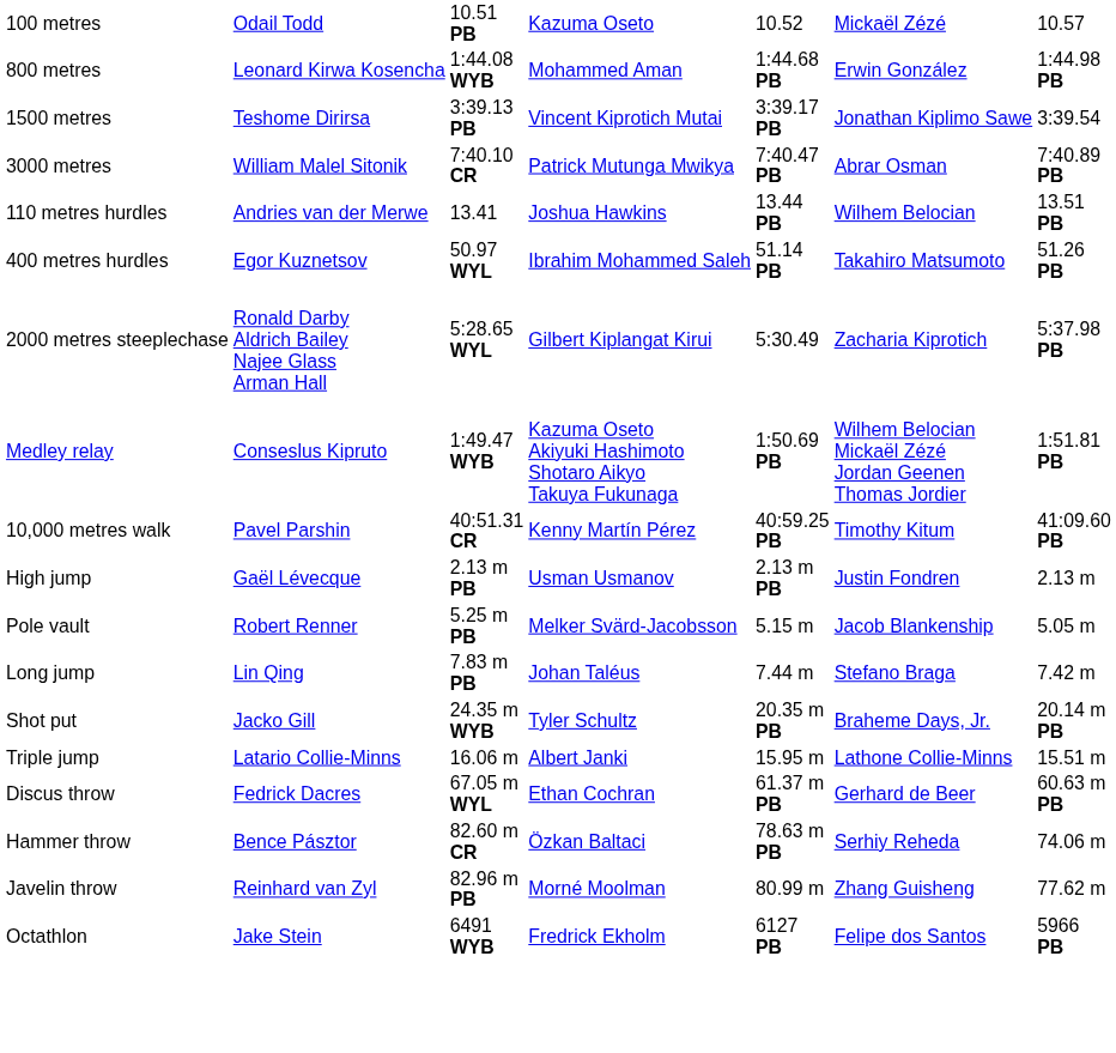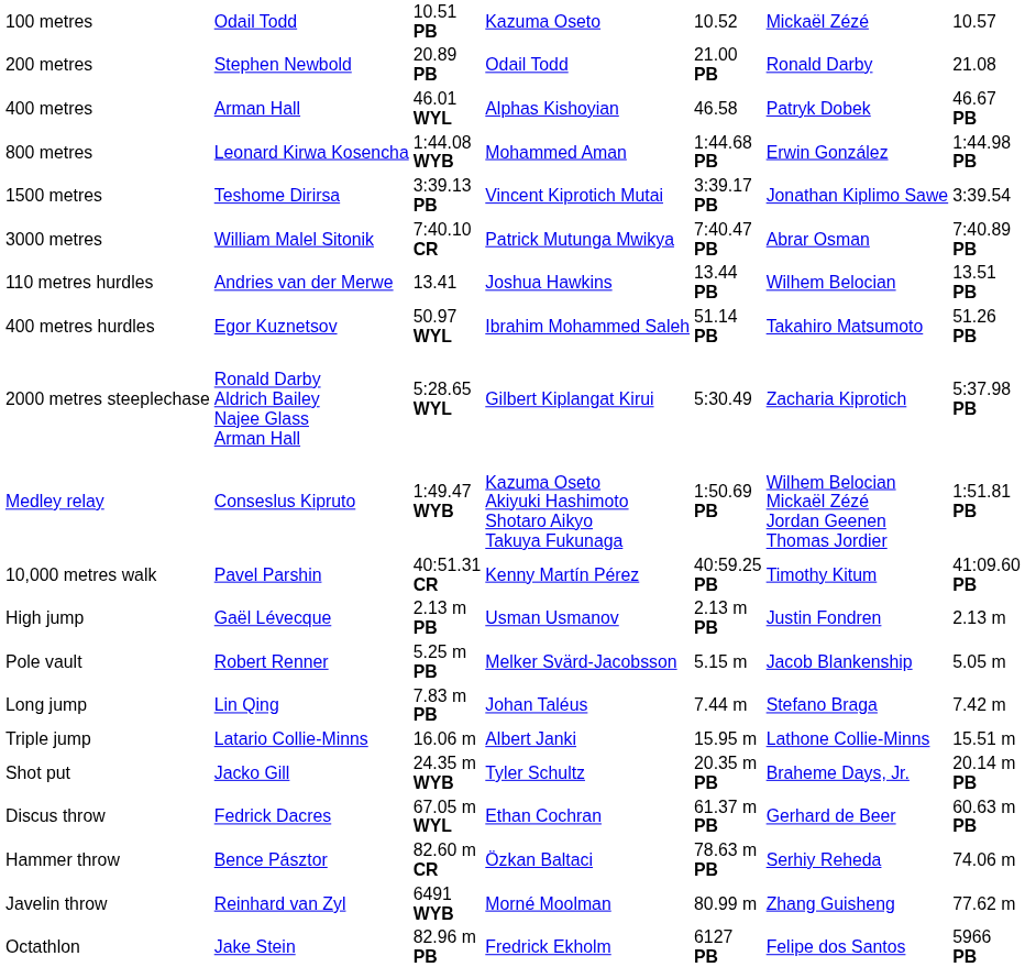+ row: 200 metres | Stephen Newbold | 20.89 PB | Odail Todd | 21.00 PB | Ronald Darby | 21.08
+ row: 400 metres | Arman Hall | 46.01 WYL | Alphas Kishoyian | 46.58 | Patryk Dobek | 46.67 PB
rows swapped: Triple jump <-> Shot put
Javelin throw | column 3: 82.96 m PB -> 6491 WYB
Octathlon | column 3: 6491 WYB -> 82.96 m PB
